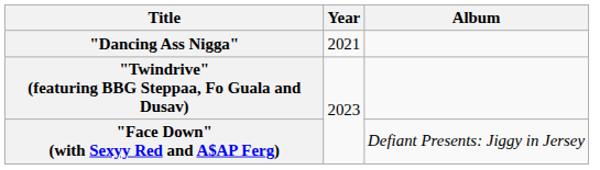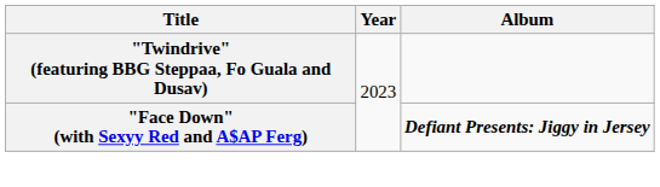- row: "Dancing Ass Nigga" | 2021
"Face Down" (with Sexyy Red and A$AP Ferg) | Album: normal -> bold
